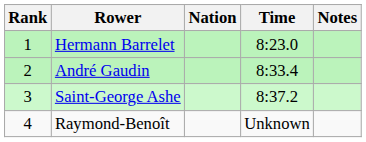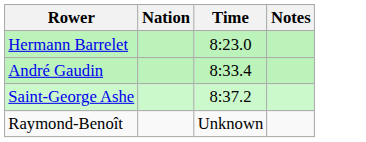- column: Rank | 1 | 2 | 3 | 4
